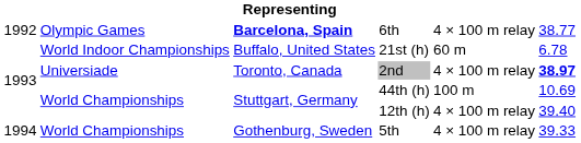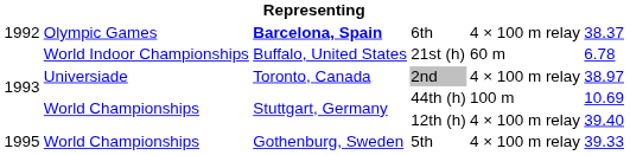6th | column 6: 38.77 -> 38.37
2nd | column 6: bold -> normal
5th | column 1: 1994 -> 1995
